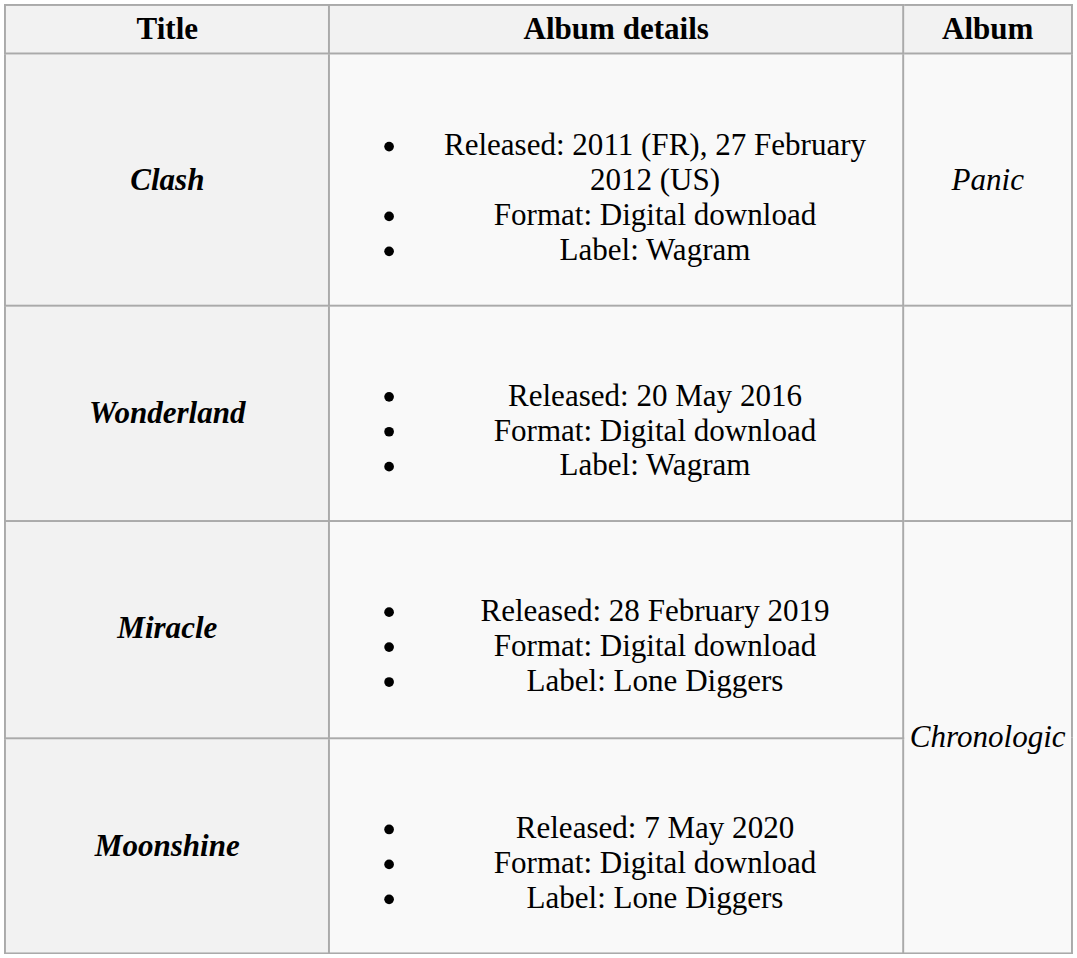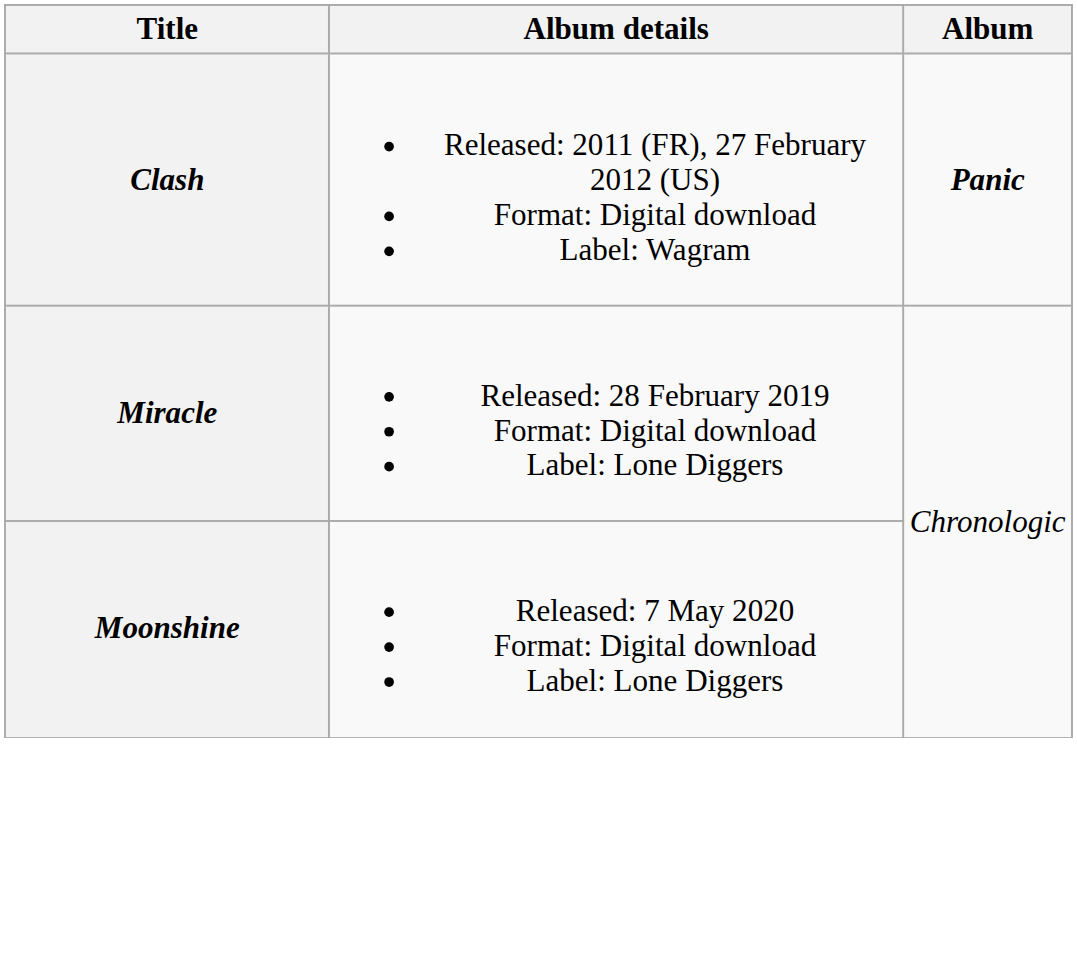Clash | Album: normal -> bold
- row: Wonderland | Released: 20 May 2016 Format: Digital download Label: Wagram
